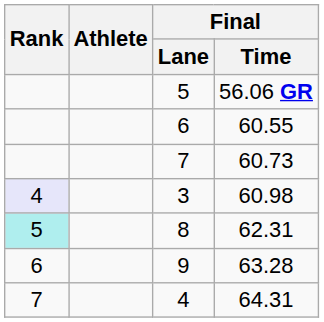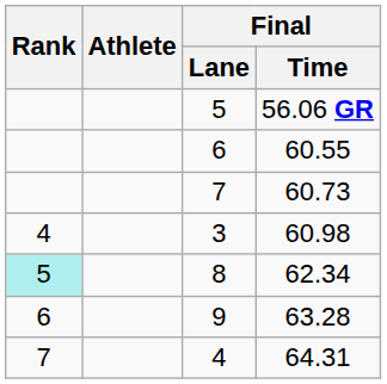3 | Rank: lavender background -> no background
8 | Final / Time: 62.31 -> 62.34
